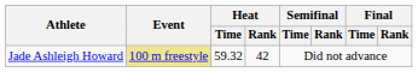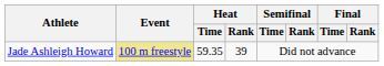Jade Ashleigh Howard | Heat / Time: 59.32 -> 59.35
Jade Ashleigh Howard | Heat / Rank: 42 -> 39
